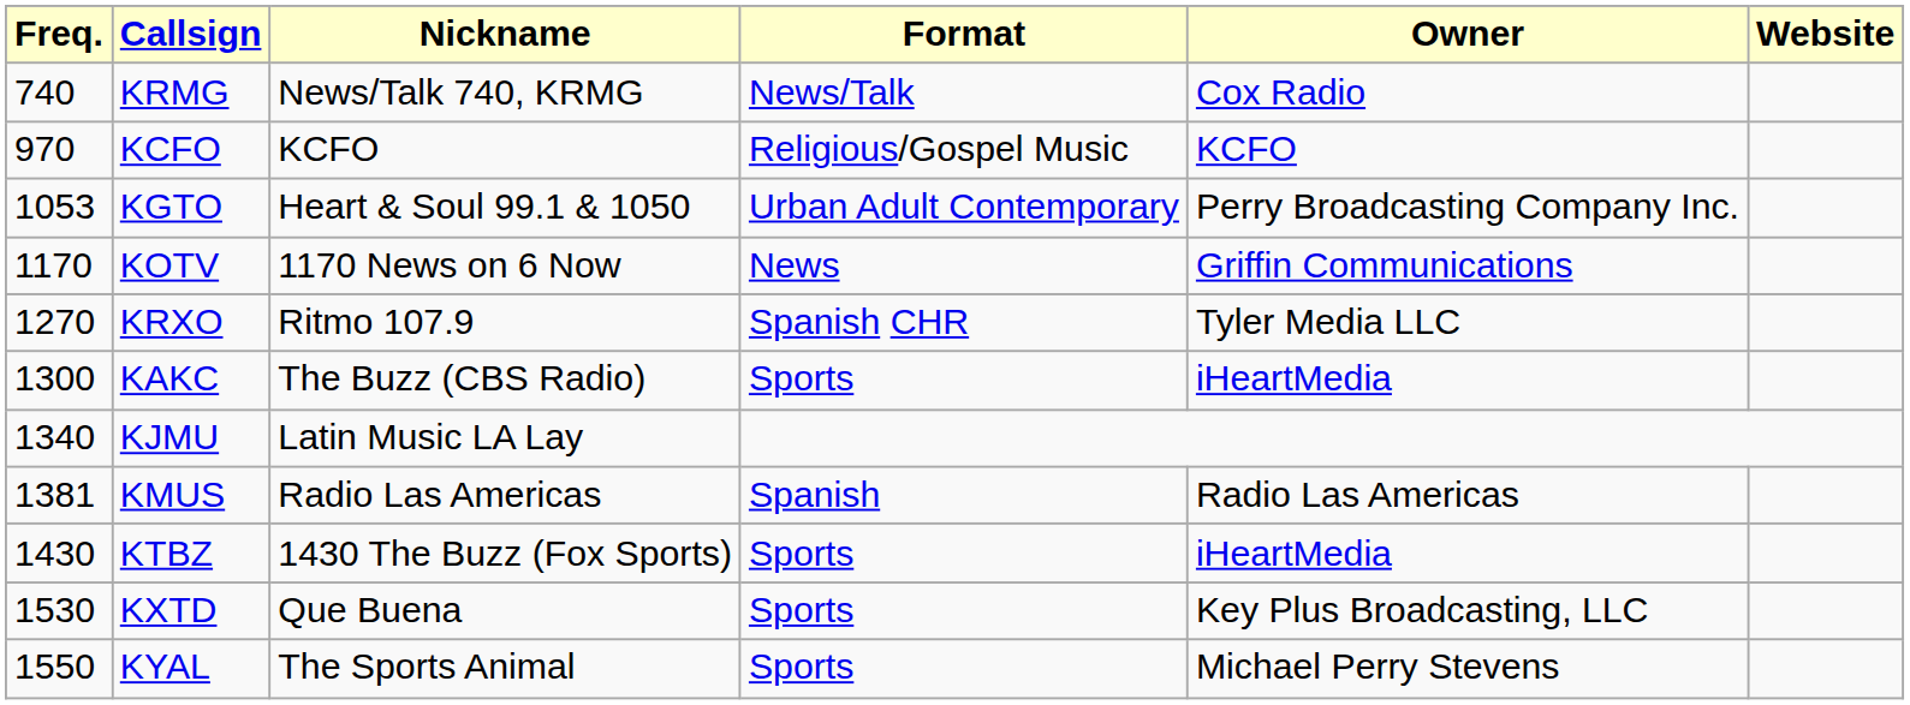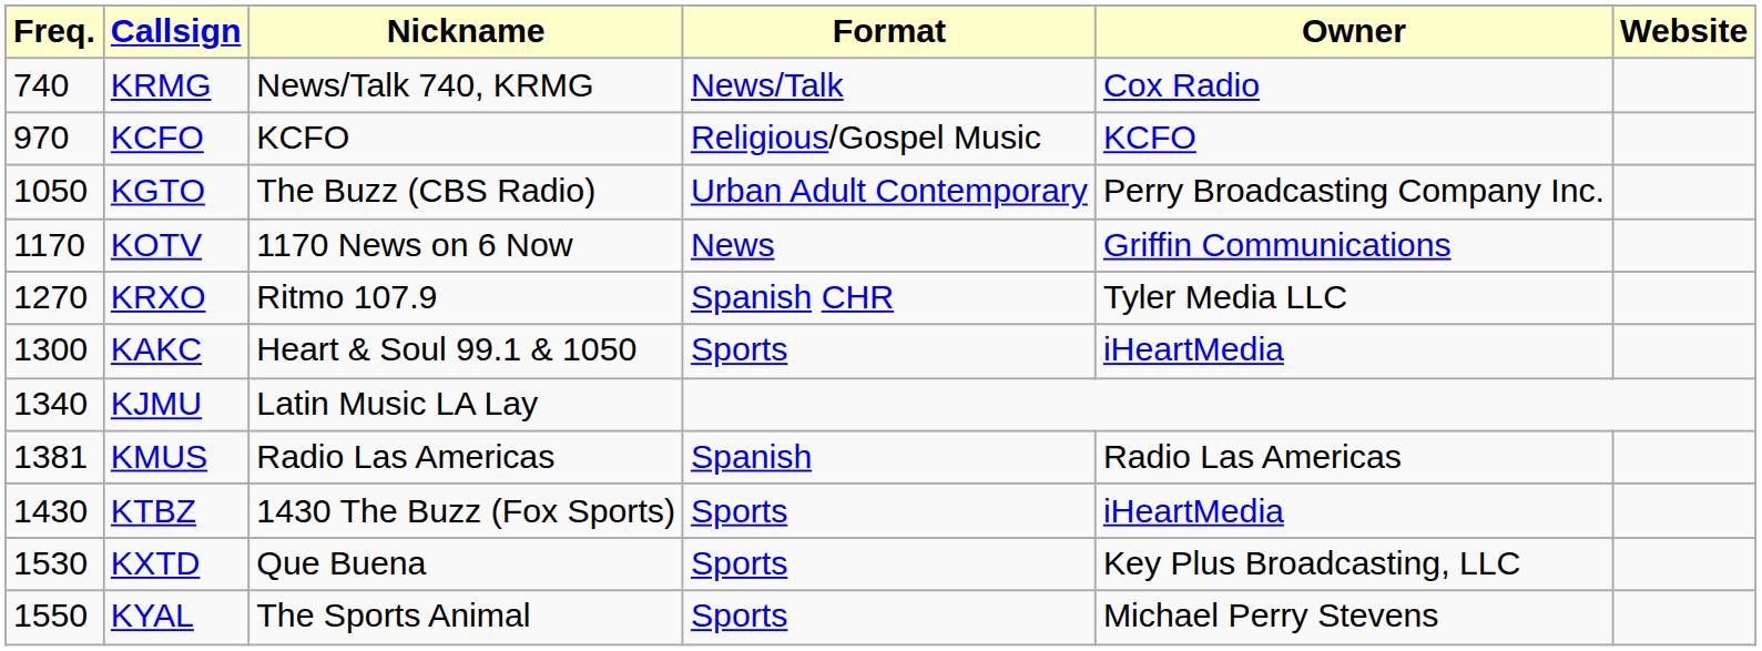KGTO | Freq.: 1053 -> 1050
KGTO | Nickname: Heart & Soul 99.1 & 1050 -> The Buzz (CBS Radio)
KAKC | Nickname: The Buzz (CBS Radio) -> Heart & Soul 99.1 & 1050
